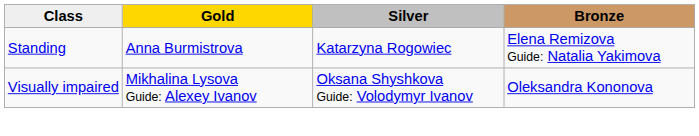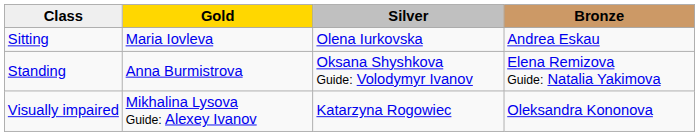+ row: Sitting | Maria Iovleva | Olena Iurkovska | Andrea Eskau
Standing | Silver: Katarzyna Rogowiec -> Oksana Shyshkova Guide: Volodymyr Ivanov
Visually impaired | Silver: Oksana Shyshkova Guide: Volodymyr Ivanov -> Katarzyna Rogowiec
